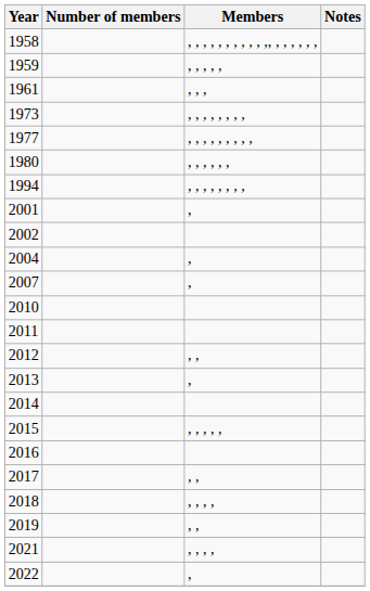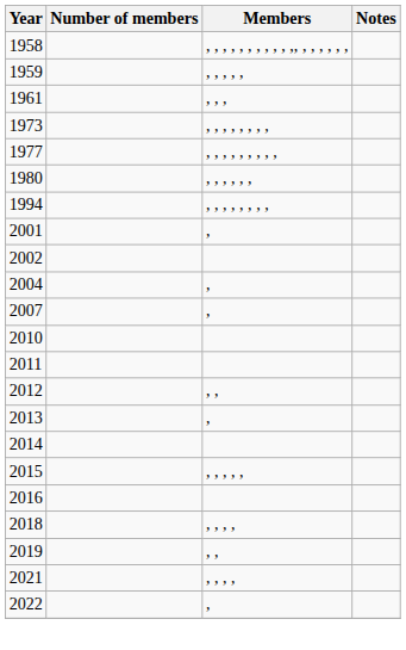- row: 2017 | , ,
